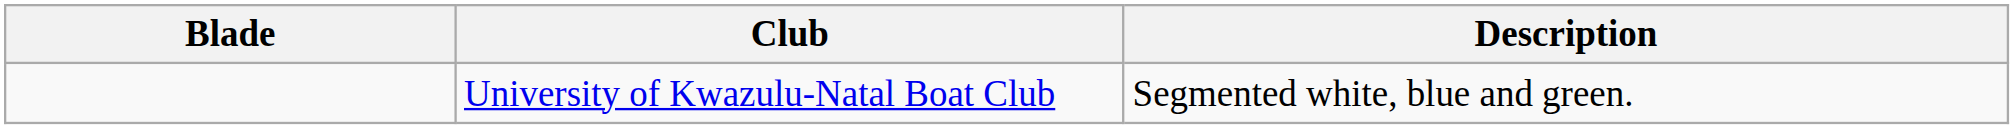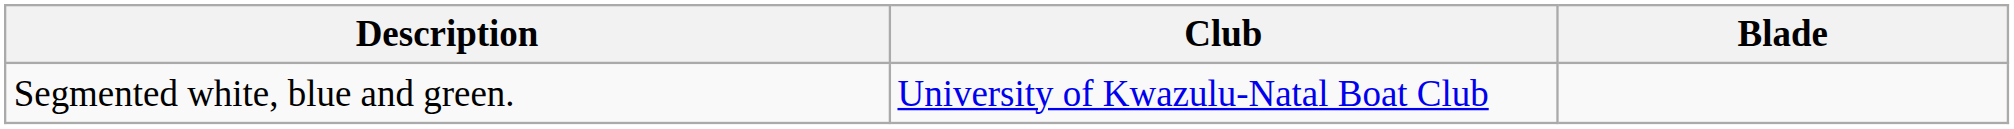columns swapped: Blade <-> Description
